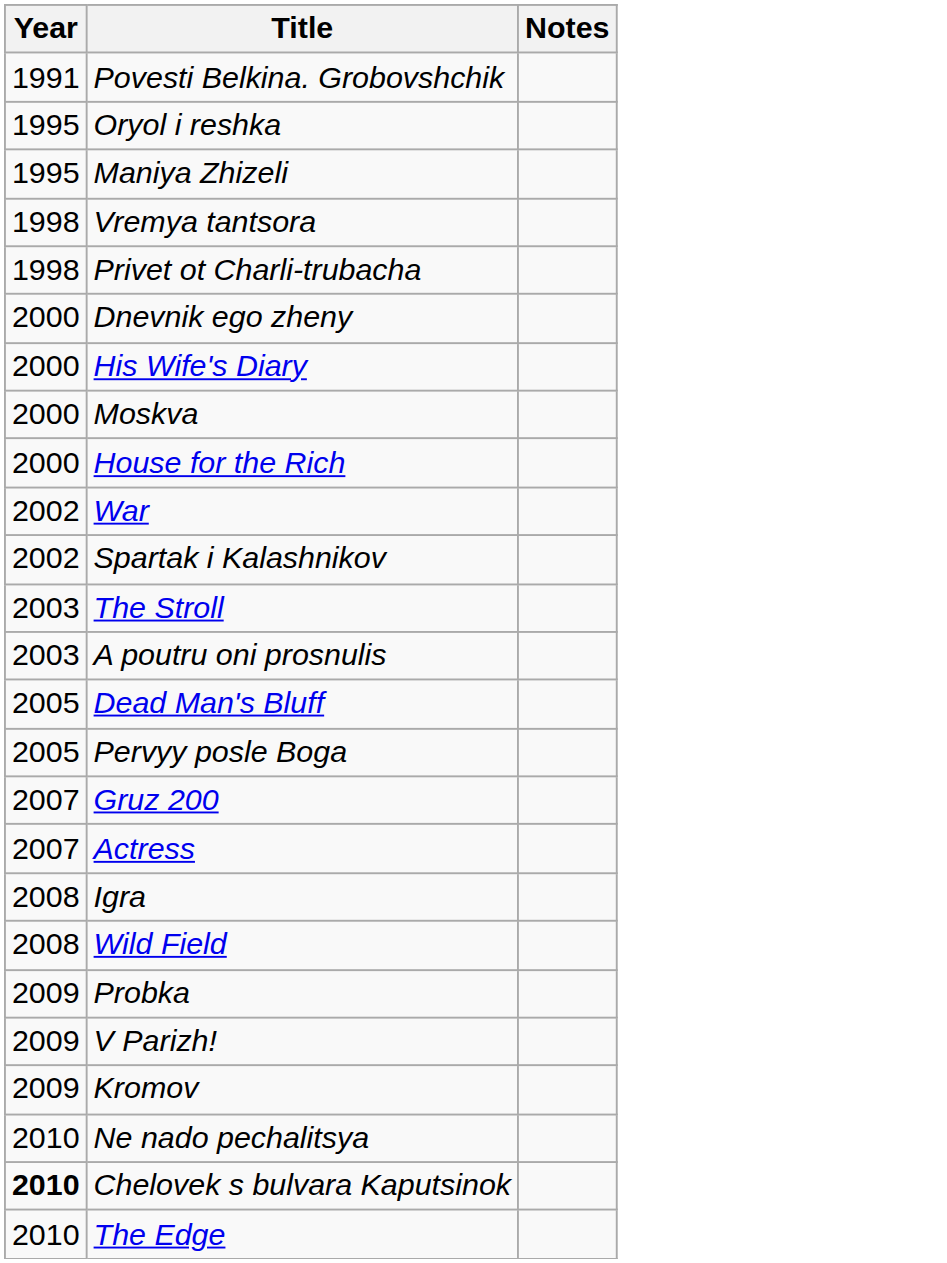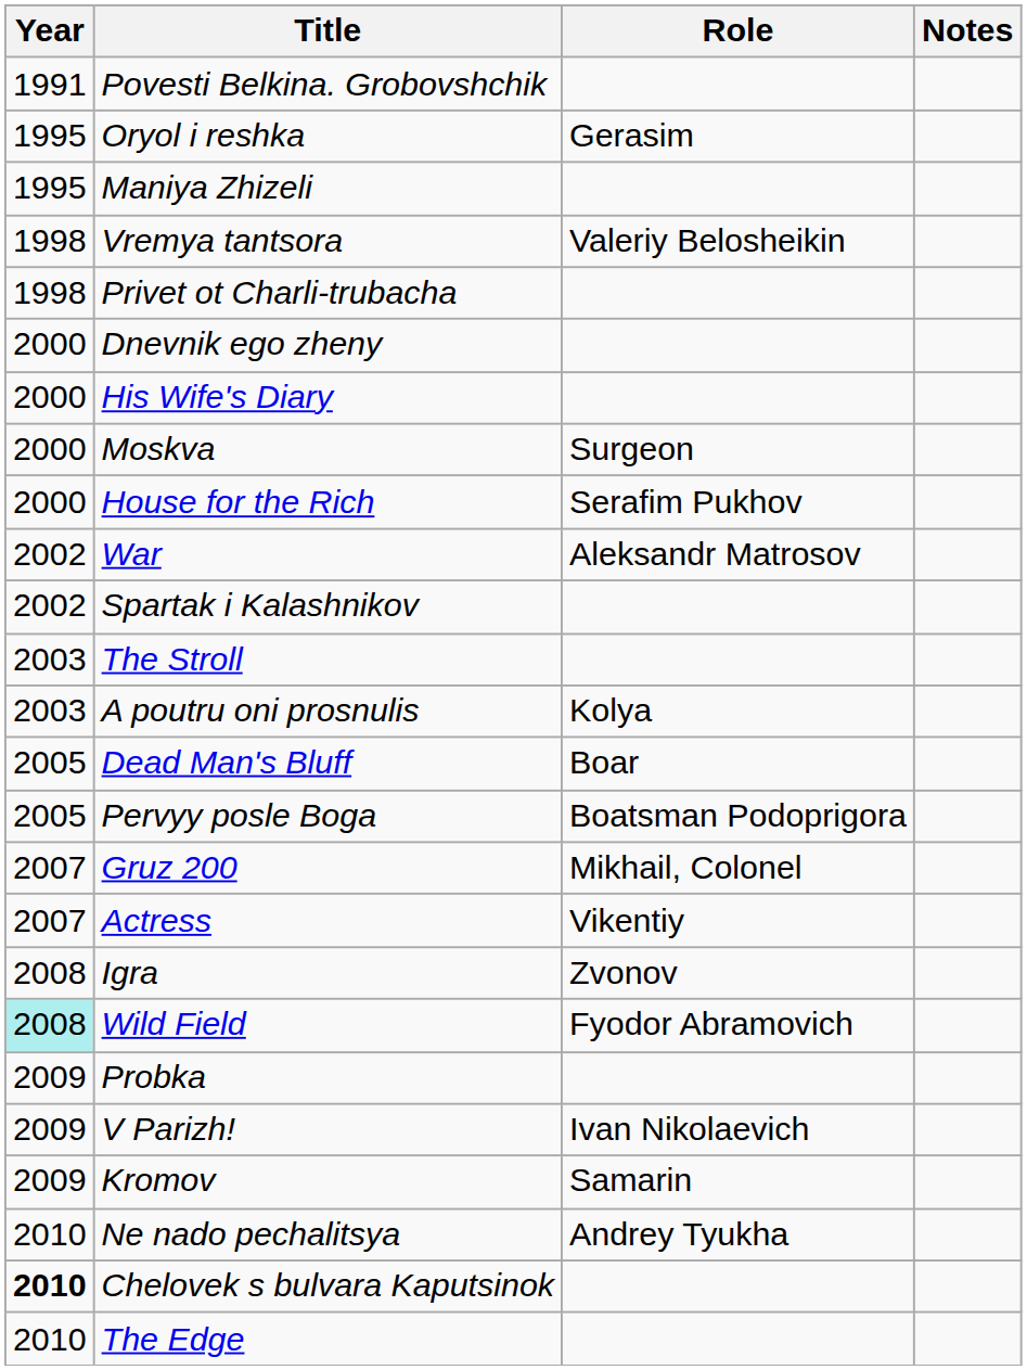+ column: Role | Gerasim | Valeriy Belosheikin | Surgeon | Serafim Pukhov | Aleksandr Matrosov | Kolya | Boar | Boatsman Podoprigora | Mikhail, Colonel | Vikentiy | Zvonov | Fyodor Abramovich | Ivan Nikolaevich | Samarin | Andrey Tyukha
Wild Field | Year: no background -> paleturquoise background
